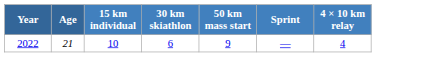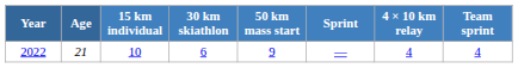+ column: Team sprint | 4
